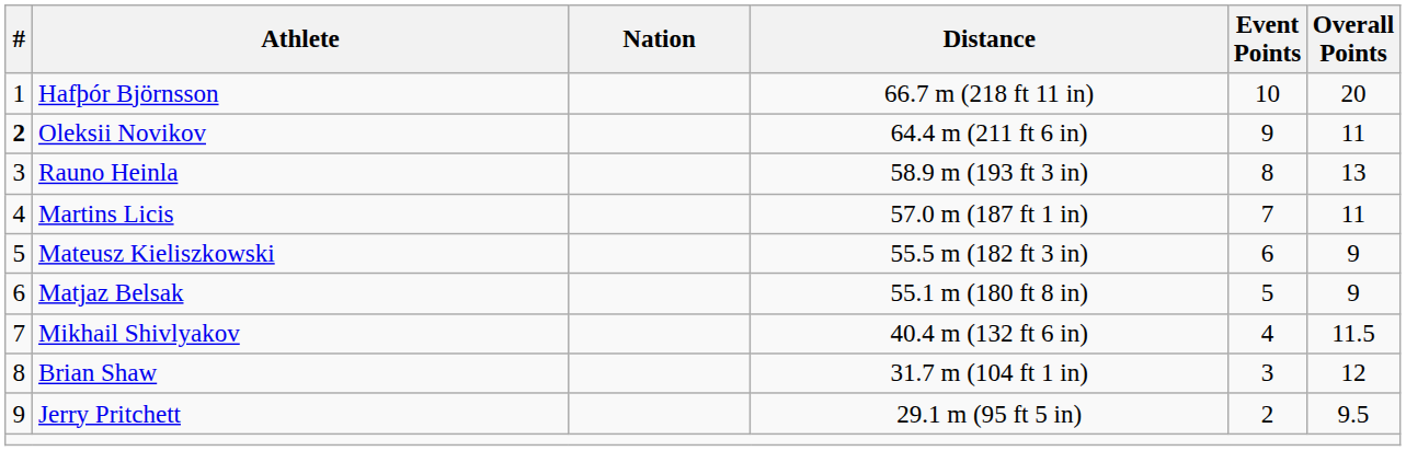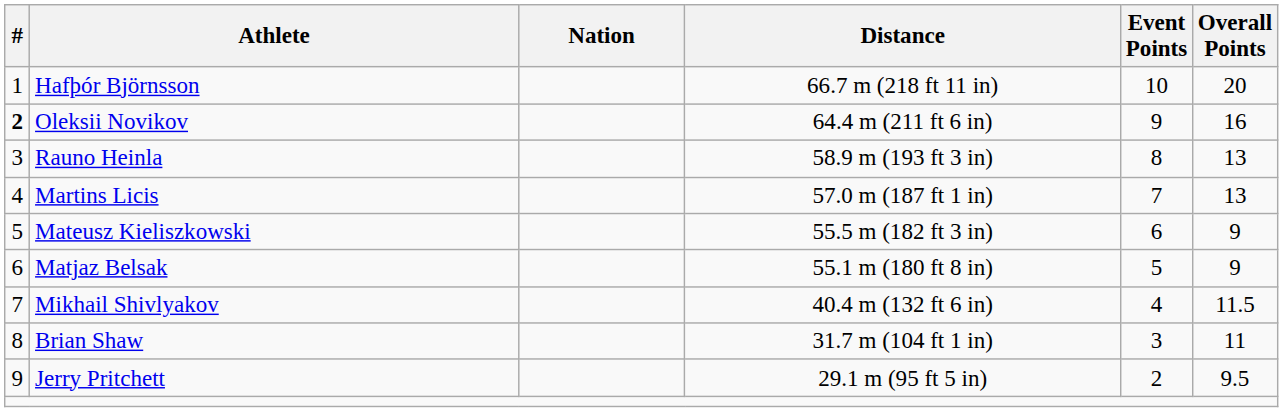Oleksii Novikov | Overall Points: 11 -> 16
Martins Licis | Overall Points: 11 -> 13
Brian Shaw | Overall Points: 12 -> 11
